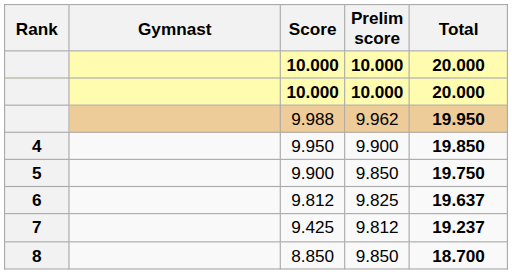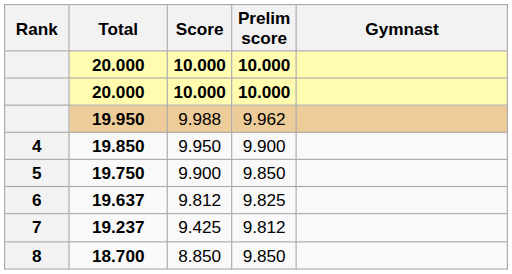columns swapped: Gymnast <-> Total
